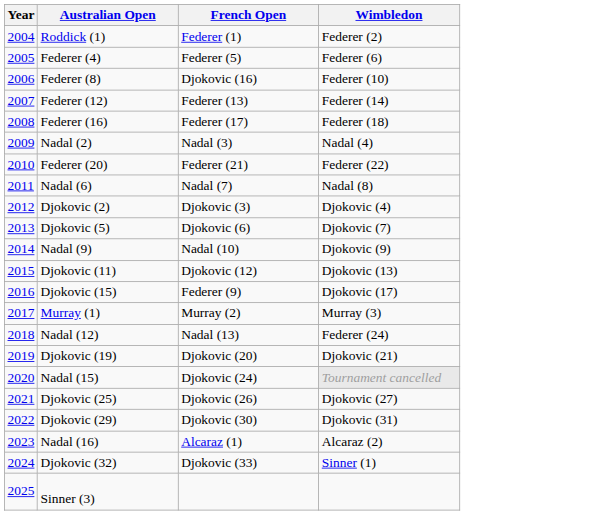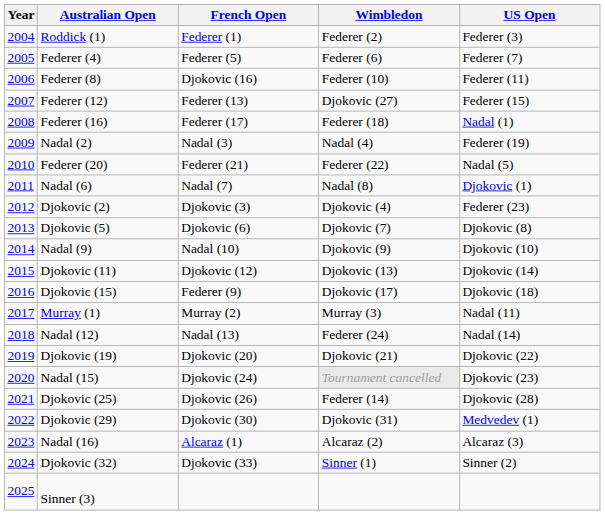+ column: US Open | Federer (3) | Federer (7) | Federer (11) | Federer (15) | Nadal (1) | Federer (19) | Nadal (5) | Djokovic (1) | Federer (23) | Djokovic (8) | Djokovic (10) | Djokovic (14) | Djokovic (18) | Nadal (11) | Nadal (14) | Djokovic (22) | Djokovic (23) | Djokovic (28) | Medvedev (1) | Alcaraz (3) | Sinner (2)
Federer (12) | Wimbledon: Federer (14) -> Djokovic (27)
Djokovic (25) | Wimbledon: Djokovic (27) -> Federer (14)
